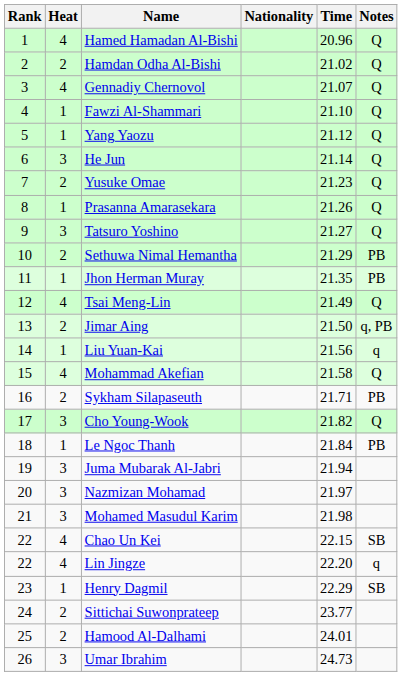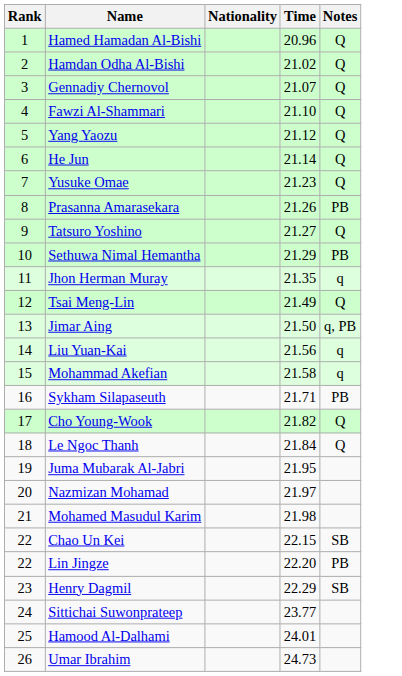- column: Heat | 4 | 2 | 4 | 1 | 1 | 3 | 2 | 1 | 3 | 2 | 1 | 4 | 2 | 1 | 4 | 2 | 3 | 1 | 3 | 3 | 3 | 4 | 4 | 1 | 2 | 2 | 3
Prasanna Amarasekara | Notes: Q -> PB
Jhon Herman Muray | Notes: PB -> q
Mohammad Akefian | Notes: Q -> q
Le Ngoc Thanh | Notes: PB -> Q
Juma Mubarak Al-Jabri | Time: 21.94 -> 21.95
Lin Jingze | Notes: q -> PB
